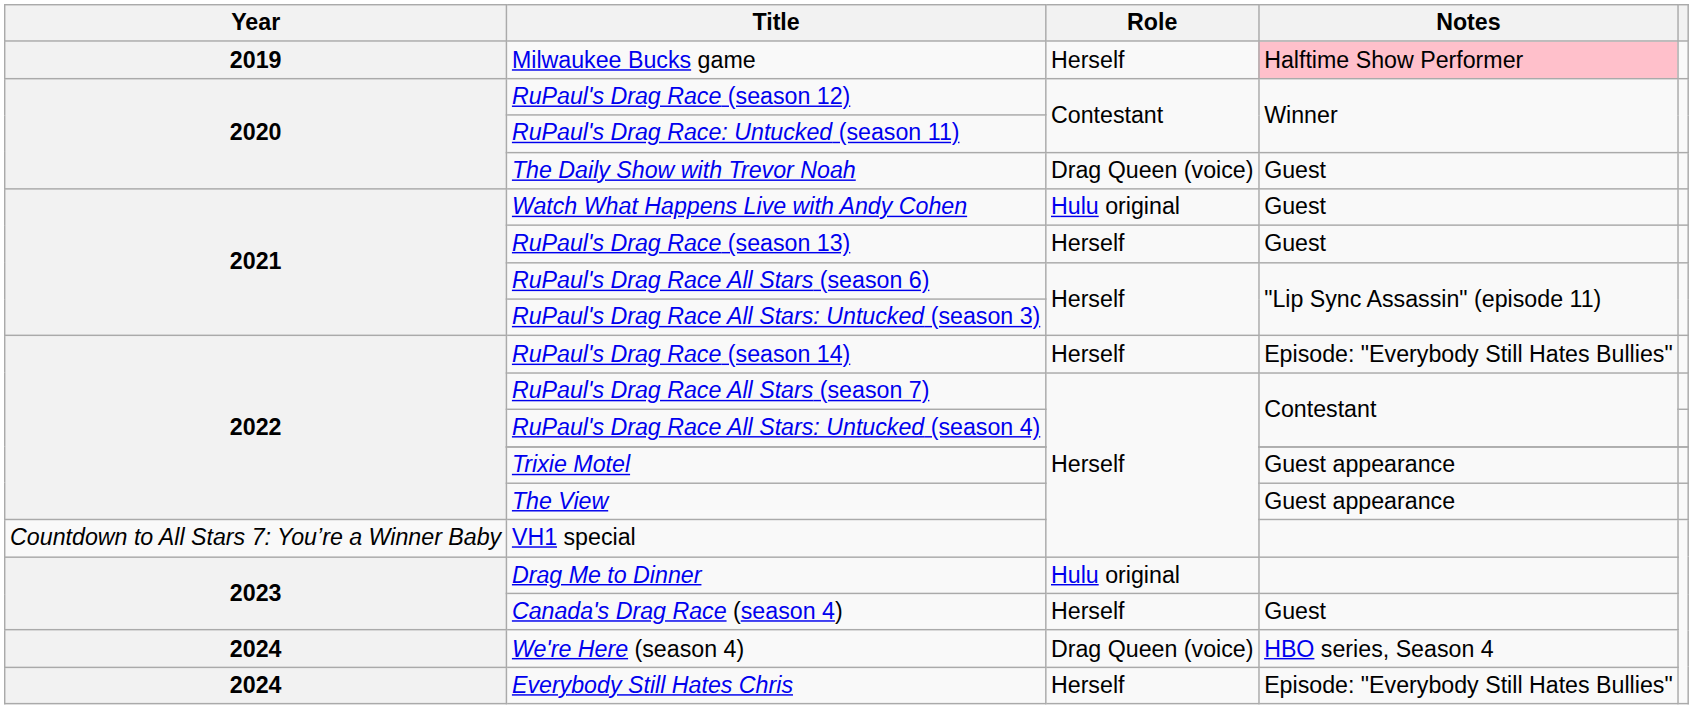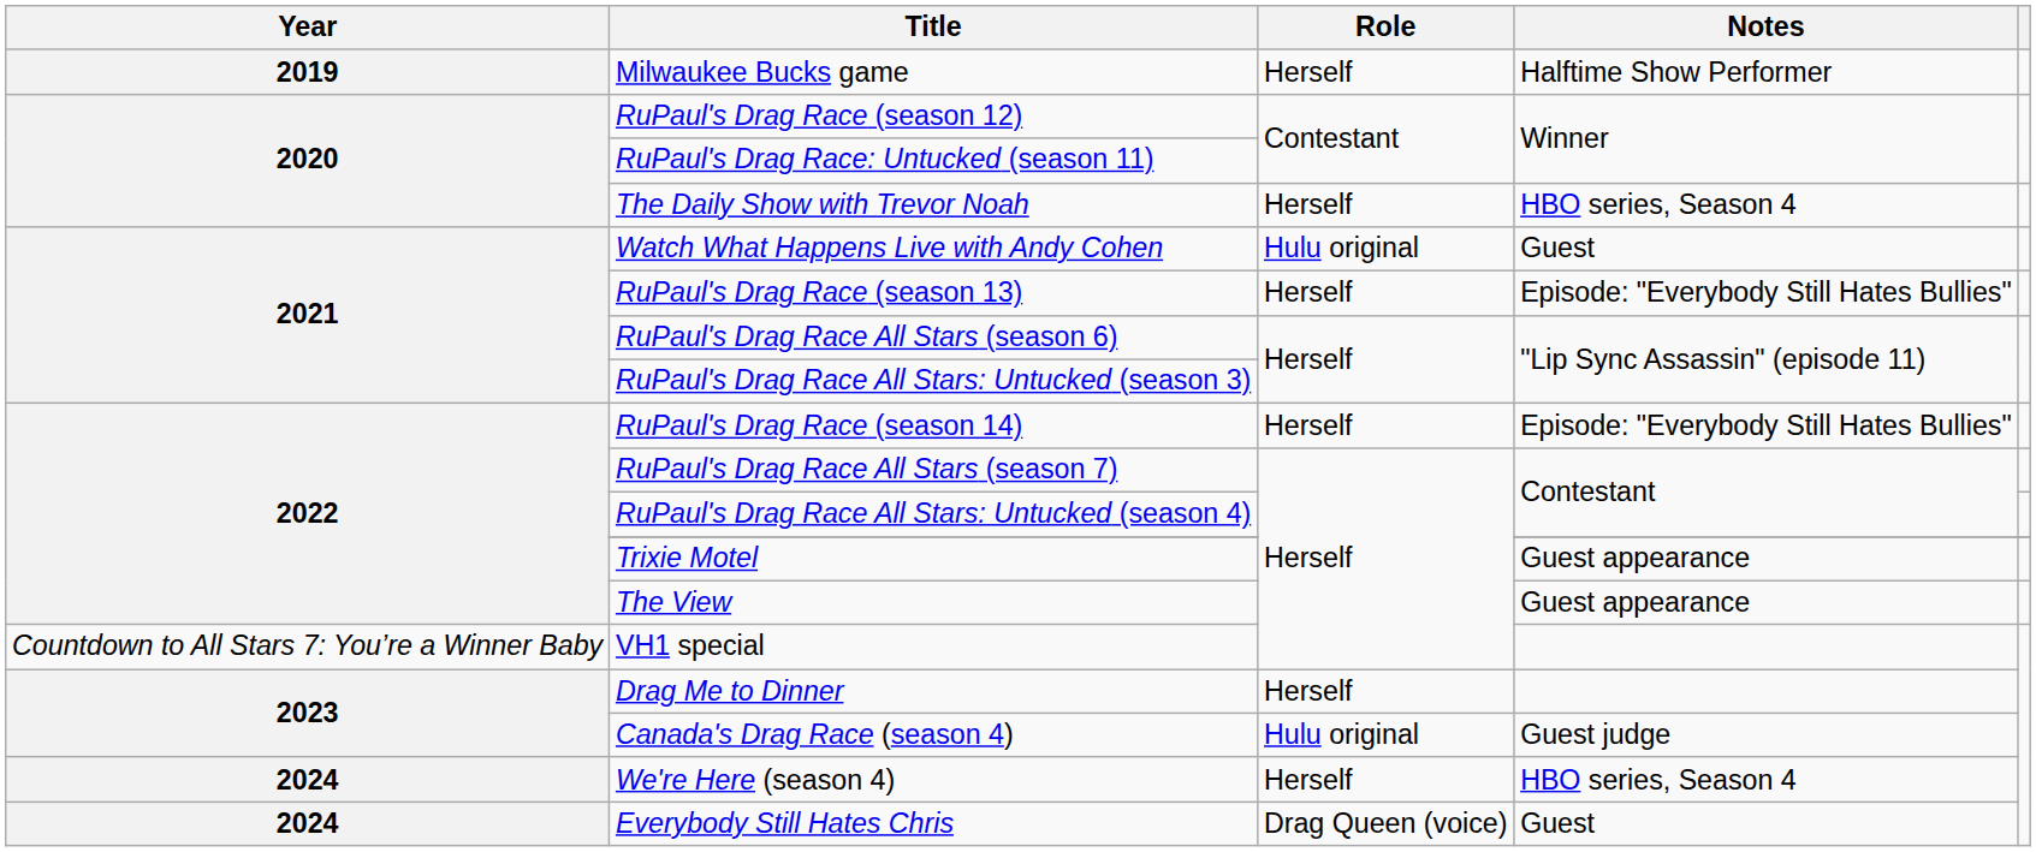Milwaukee Bucks game | Notes: pink background -> no background
The Daily Show with Trevor Noah | Role: Drag Queen (voice) -> Herself
The Daily Show with Trevor Noah | Notes: Guest -> HBO series, Season 4
RuPaul's Drag Race (season 13) | Notes: Guest -> Episode: "Everybody Still Hates Bullies"
Drag Me to Dinner | Role: Hulu original -> Herself
Canada's Drag Race (season 4) | Role: Herself -> Hulu original
Canada's Drag Race (season 4) | Notes: Guest -> Guest judge
We're Here (season 4) | Role: Drag Queen (voice) -> Herself
Everybody Still Hates Chris | Role: Herself -> Drag Queen (voice)
Everybody Still Hates Chris | Notes: Episode: "Everybody Still Hates Bullies" -> Guest
